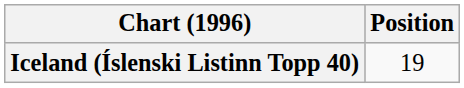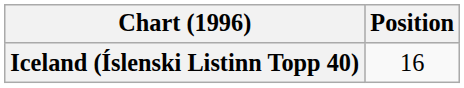Iceland (Íslenski Listinn Topp 40) | Position: 19 -> 16
